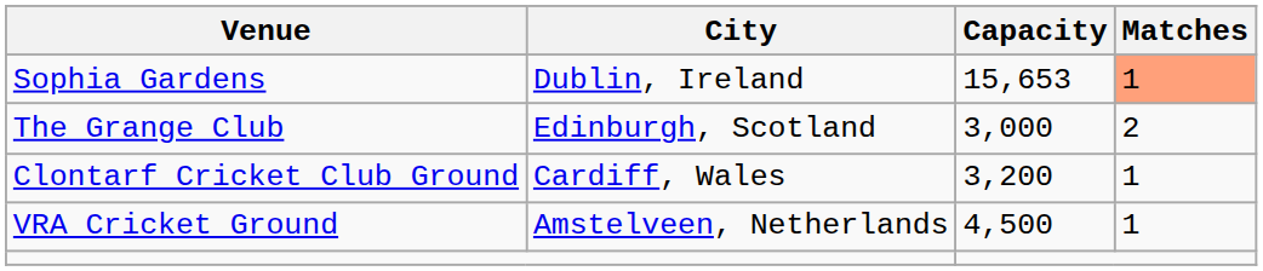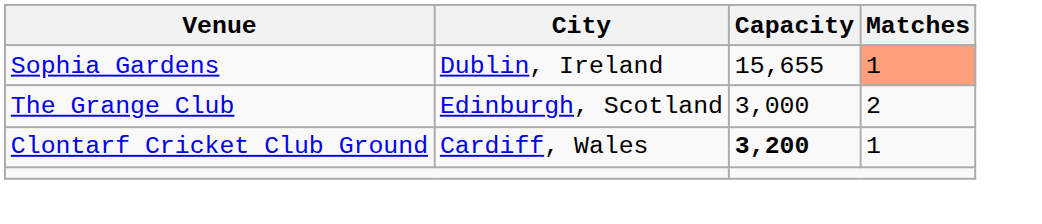Sophia Gardens | Capacity: 15,653 -> 15,655
Clontarf Cricket Club Ground | Capacity: normal -> bold
- row: VRA Cricket Ground | Amstelveen, Netherlands | 4,500 | 1
